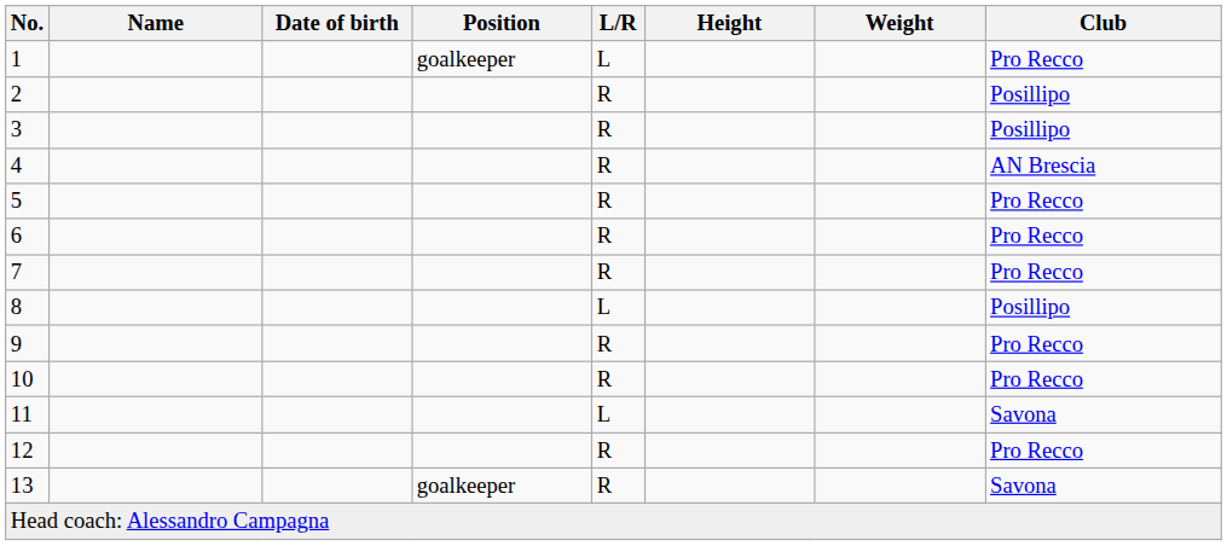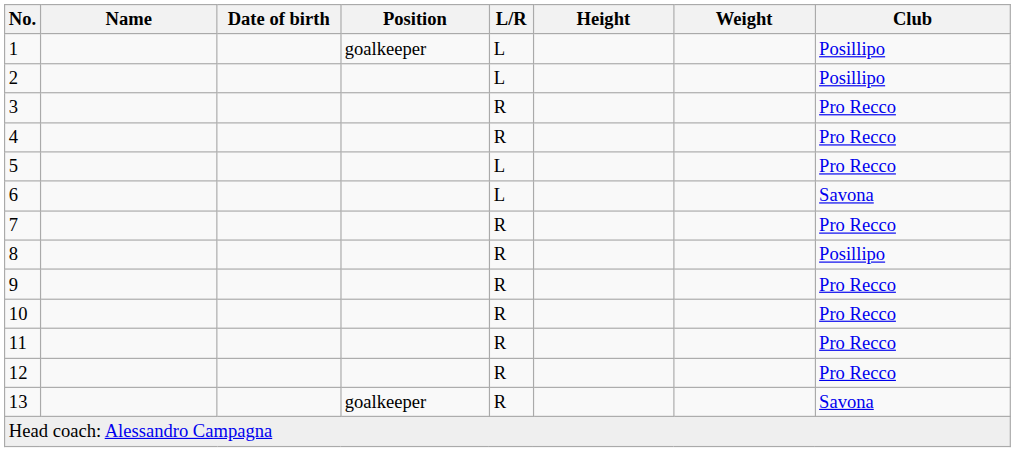1 | Club: Pro Recco -> Posillipo
2 | L/R: R -> L
3 | Club: Posillipo -> Pro Recco
4 | Club: AN Brescia -> Pro Recco
5 | L/R: R -> L
6 | L/R: R -> L
6 | Club: Pro Recco -> Savona
8 | L/R: L -> R
11 | L/R: L -> R
11 | Club: Savona -> Pro Recco
